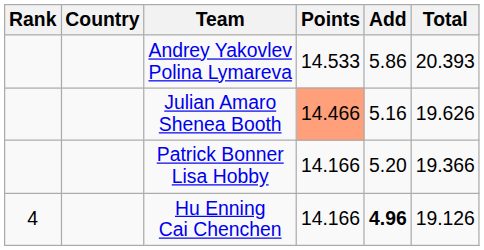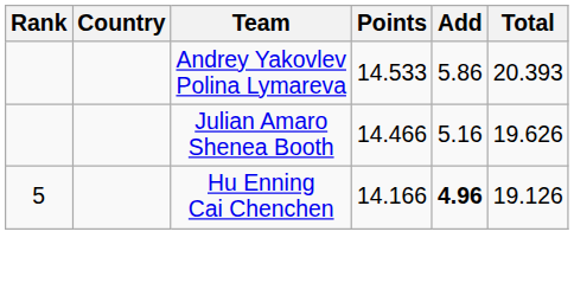Julian Amaro Shenea Booth | Points: lightsalmon background -> no background
- row: Patrick Bonner Lisa Hobby | 14.166 | 5.20 | 19.366
Hu Enning Cai Chenchen | Rank: 4 -> 5
